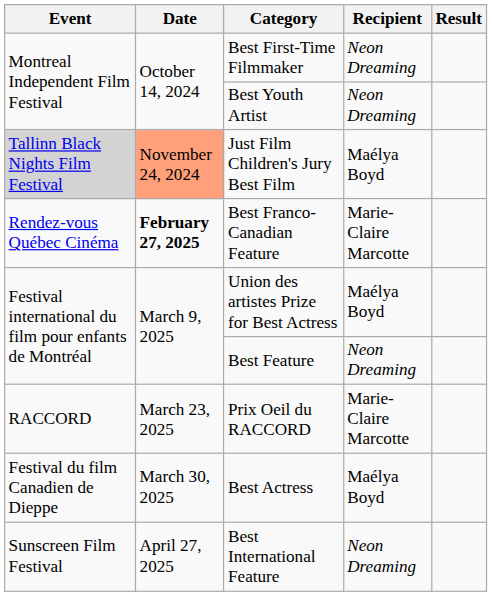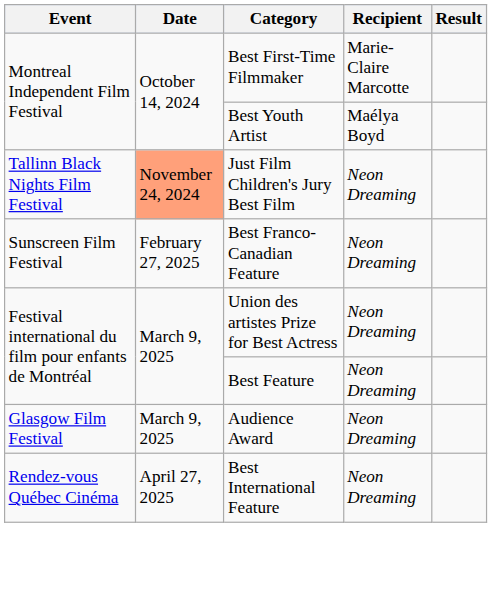Best First-Time Filmmaker | Recipient: Neon Dreaming -> Marie-Claire Marcotte
Best Youth Artist | Recipient: Neon Dreaming -> Maélya Boyd
Just Film Children's Jury Best Film | Event: lightgrey background -> no background
Just Film Children's Jury Best Film | Recipient: Maélya Boyd -> Neon Dreaming
Best Franco-Canadian Feature | Event: Rendez-vous Québec Cinéma -> Sunscreen Film Festival
Best Franco-Canadian Feature | Date: bold -> normal
Best Franco-Canadian Feature | Recipient: Marie-Claire Marcotte -> Neon Dreaming
Union des artistes Prize for Best Actress | Recipient: Maélya Boyd -> Neon Dreaming
+ row: Glasgow Film Festival | March 9, 2025 | Audience Award | Neon Dreaming
- row: RACCORD | March 23, 2025 | Prix Oeil du RACCORD | Marie-Claire Marcotte
- row: Festival du film Canadien de Dieppe | March 30, 2025 | Best Actress | Maélya Boyd
Best International Feature | Event: Sunscreen Film Festival -> Rendez-vous Québec Cinéma
